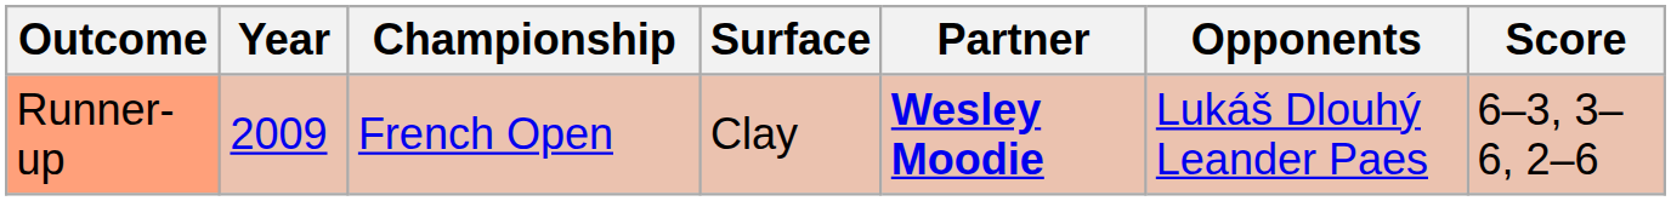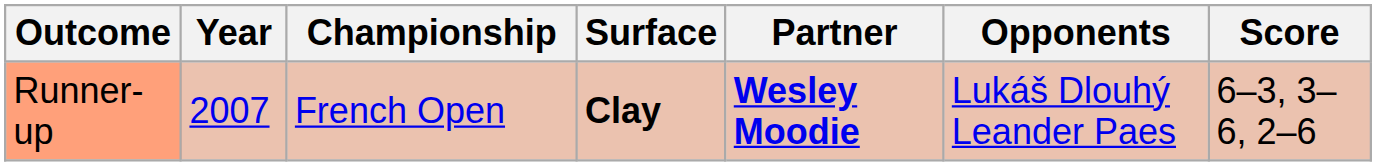Runner-up | Year: 2009 -> 2007
Runner-up | Surface: normal -> bold
